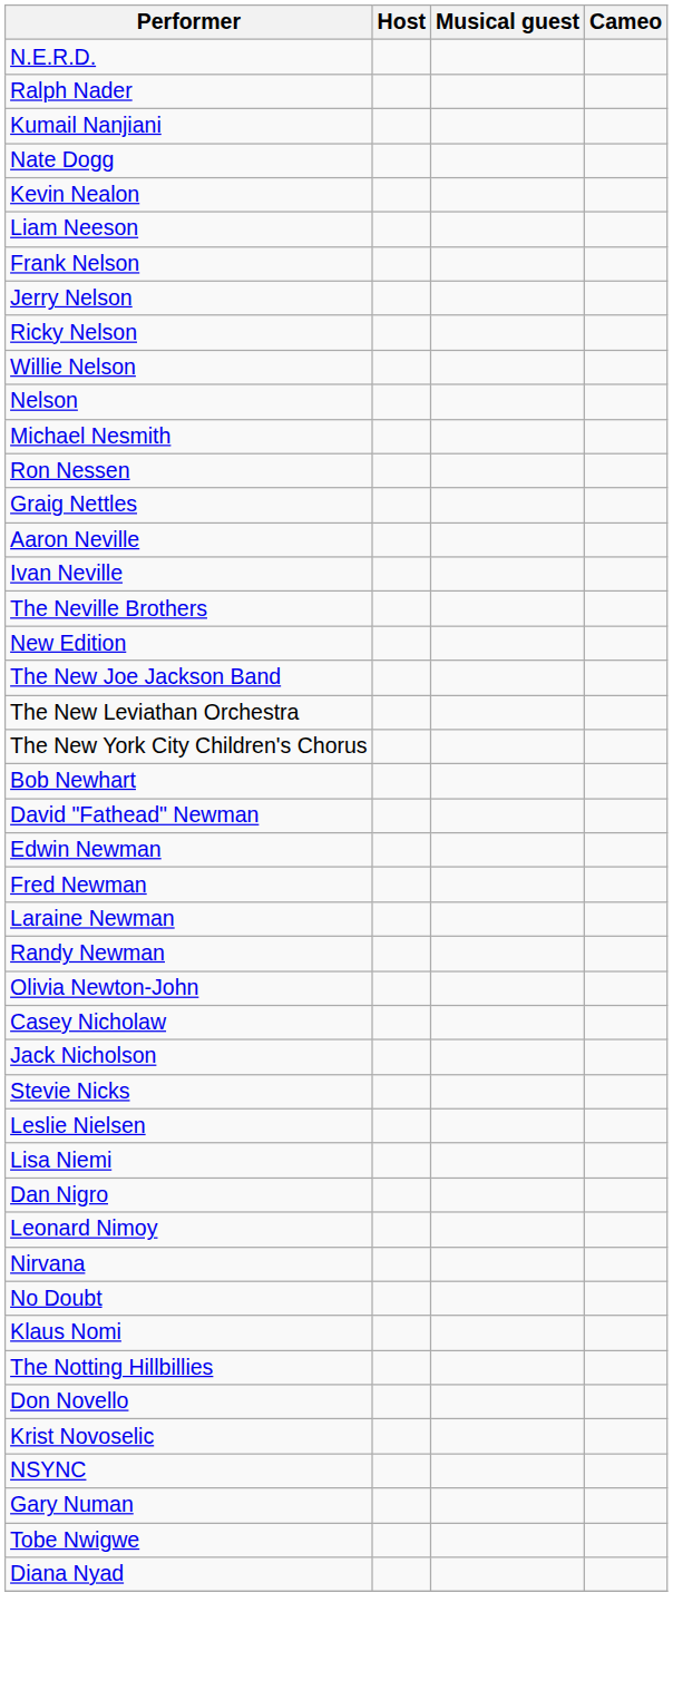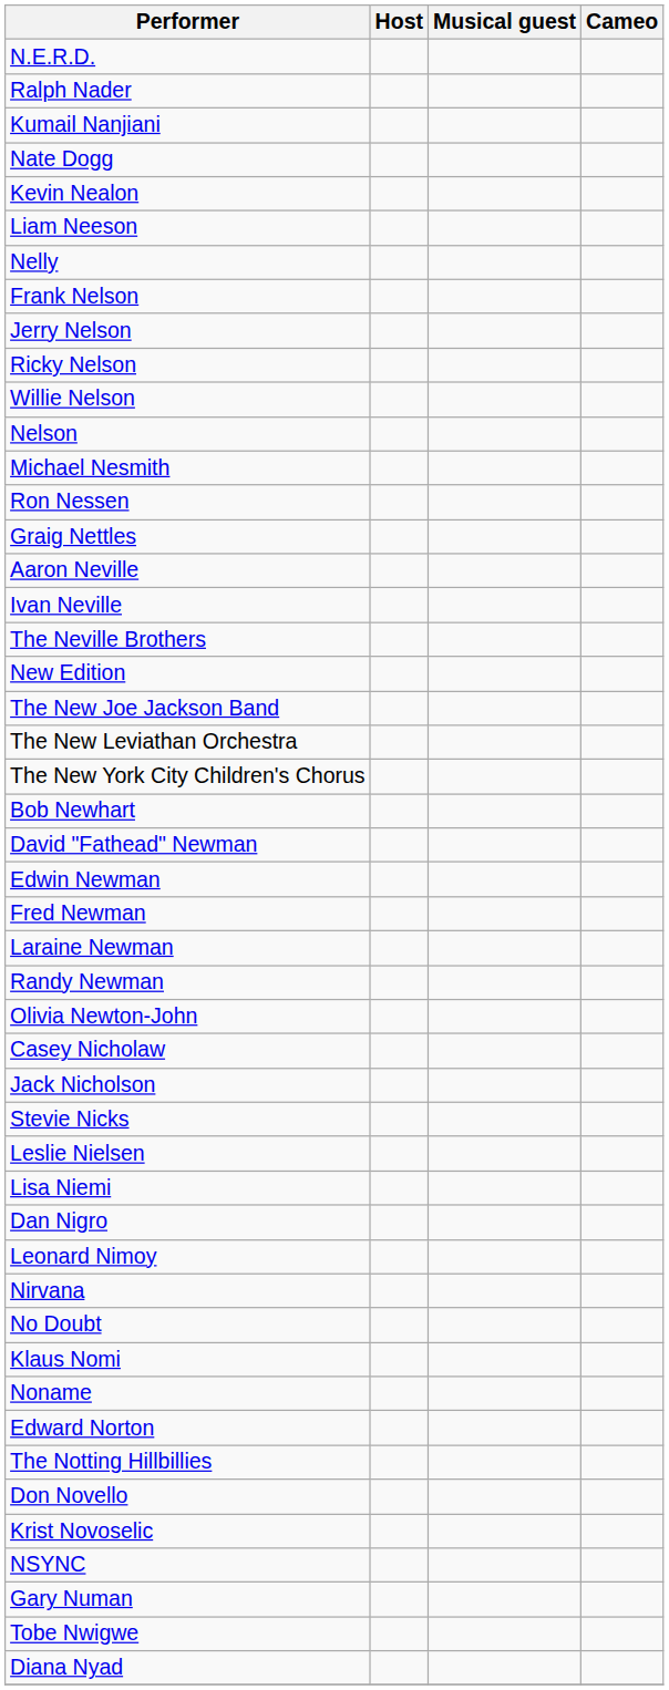+ row: Nelly
+ row: Noname
+ row: Edward Norton
